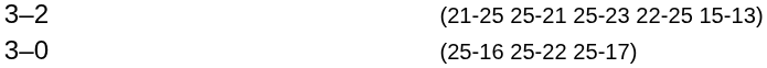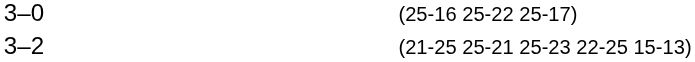rows swapped: 3–0 <-> 3–2
